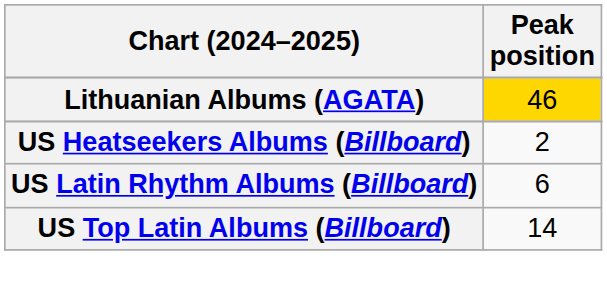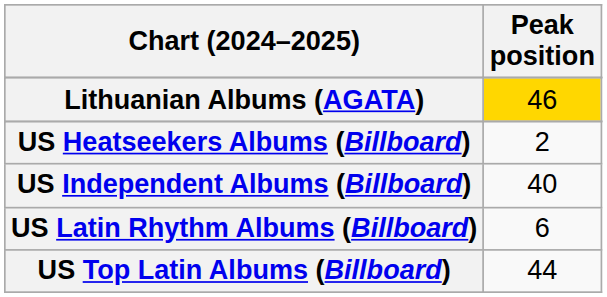+ row: US Independent Albums (Billboard) | 40
US Top Latin Albums (Billboard) | Peak position: 14 -> 44
